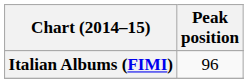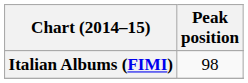Italian Albums (FIMI) | Peak position: 96 -> 98
